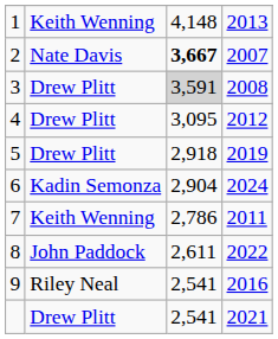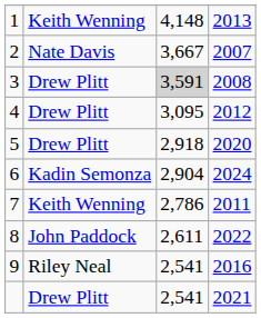2 | column 3: bold -> normal
5 | column 4: 2019 -> 2020
